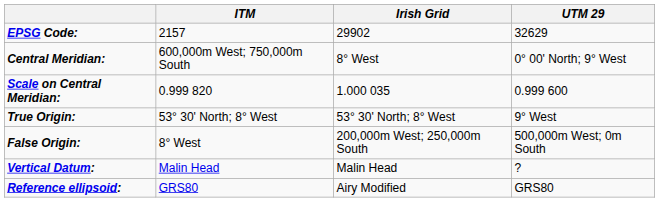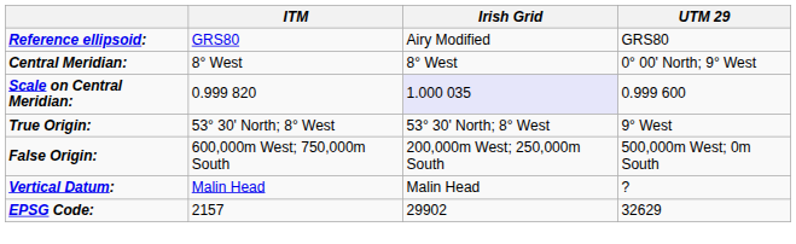rows swapped: Reference ellipsoid: <-> EPSG Code:
Central Meridian: | ITM: 600,000m West; 750,000m South -> 8° West
Scale on Central Meridian: | Irish Grid: no background -> lavender background
False Origin: | ITM: 8° West -> 600,000m West; 750,000m South
